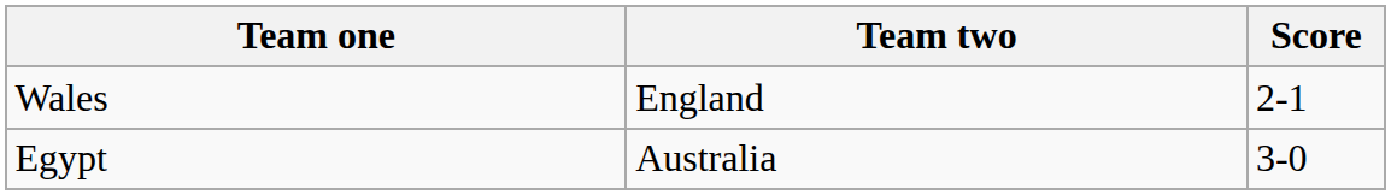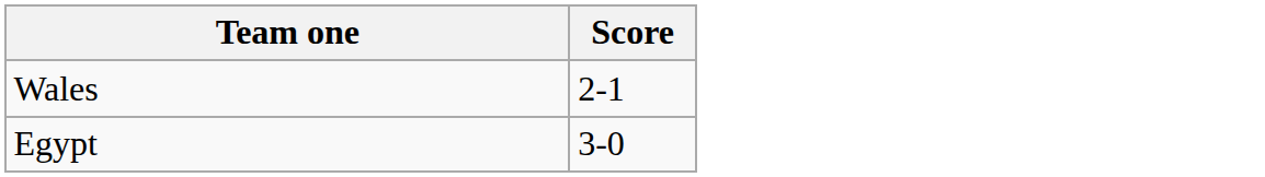- column: Team two | England | Australia
